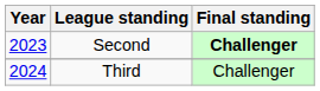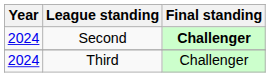Second | Year: 2023 -> 2024
